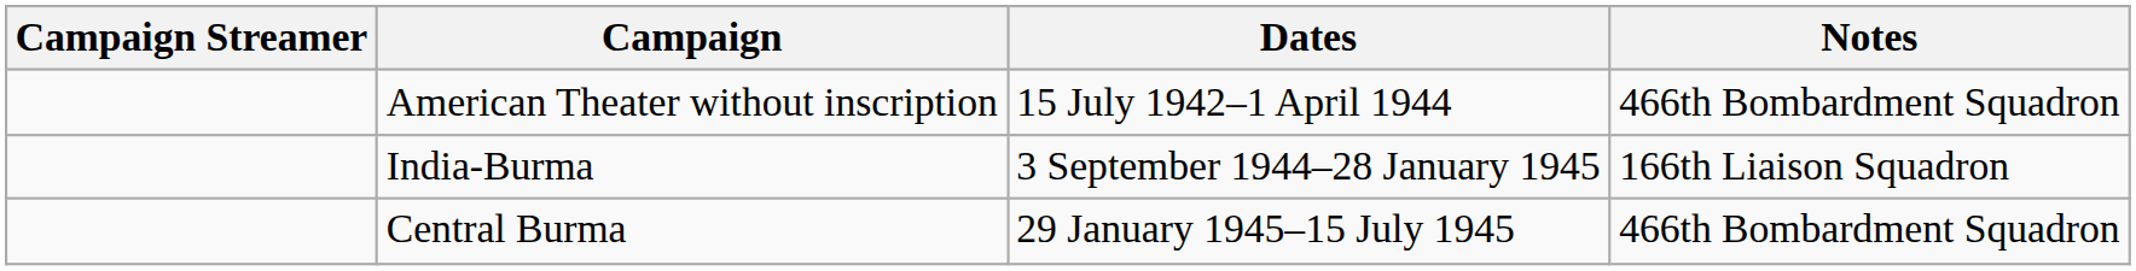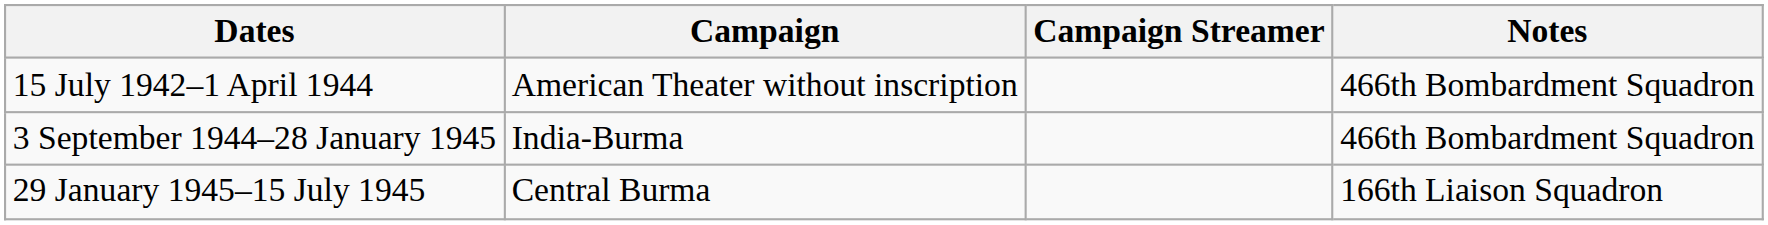columns swapped: Campaign Streamer <-> Dates
India-Burma | Notes: 166th Liaison Squadron -> 466th Bombardment Squadron
Central Burma | Notes: 466th Bombardment Squadron -> 166th Liaison Squadron
